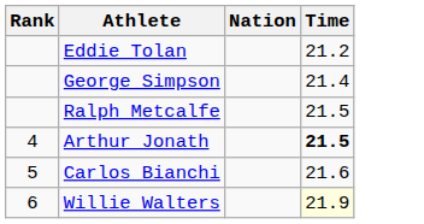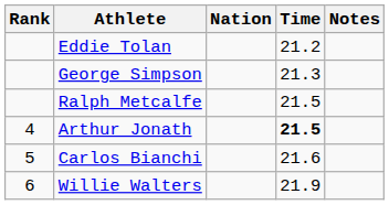+ column: Notes
George Simpson | Time: 21.4 -> 21.3
Willie Walters | Time: lightyellow background -> no background
